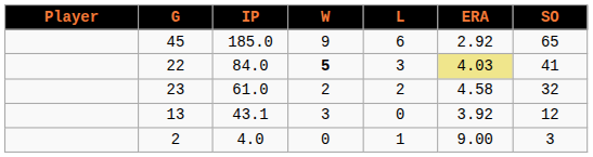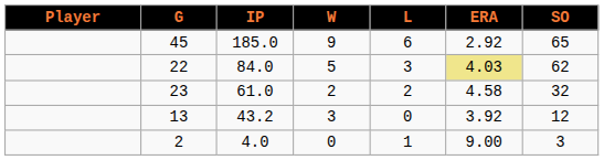22 | W: bold -> normal
22 | SO: 41 -> 62
13 | IP: 43.1 -> 43.2
